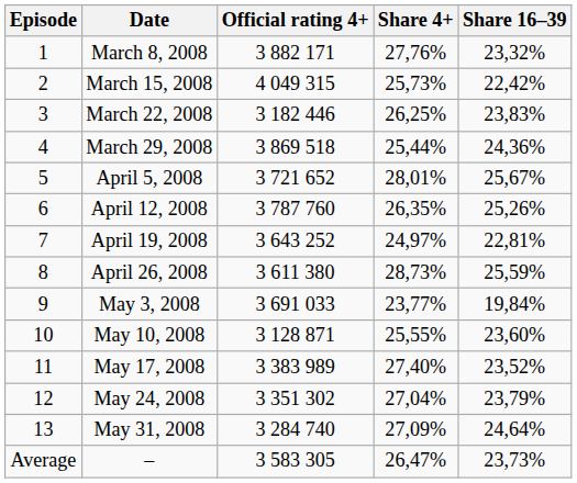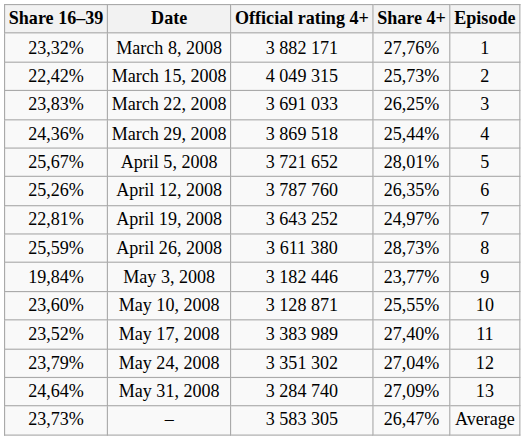columns swapped: Episode <-> Share 16–39
March 22, 2008 | Official rating 4+: 3 182 446 -> 3 691 033
May 3, 2008 | Official rating 4+: 3 691 033 -> 3 182 446
